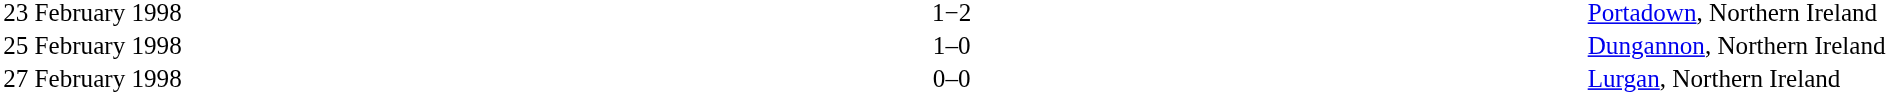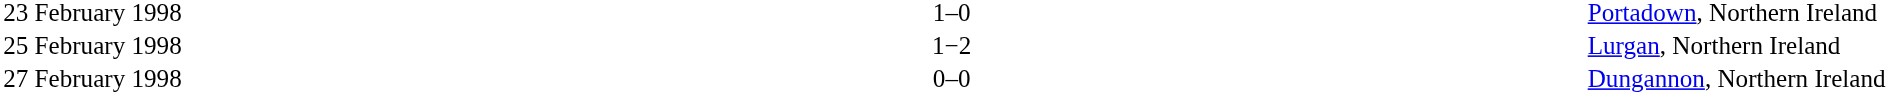23 February 1998 | column 3: 1−2 -> 1–0
25 February 1998 | column 3: 1–0 -> 1−2
25 February 1998 | column 5: Dungannon, Northern Ireland -> Lurgan, Northern Ireland
27 February 1998 | column 5: Lurgan, Northern Ireland -> Dungannon, Northern Ireland
